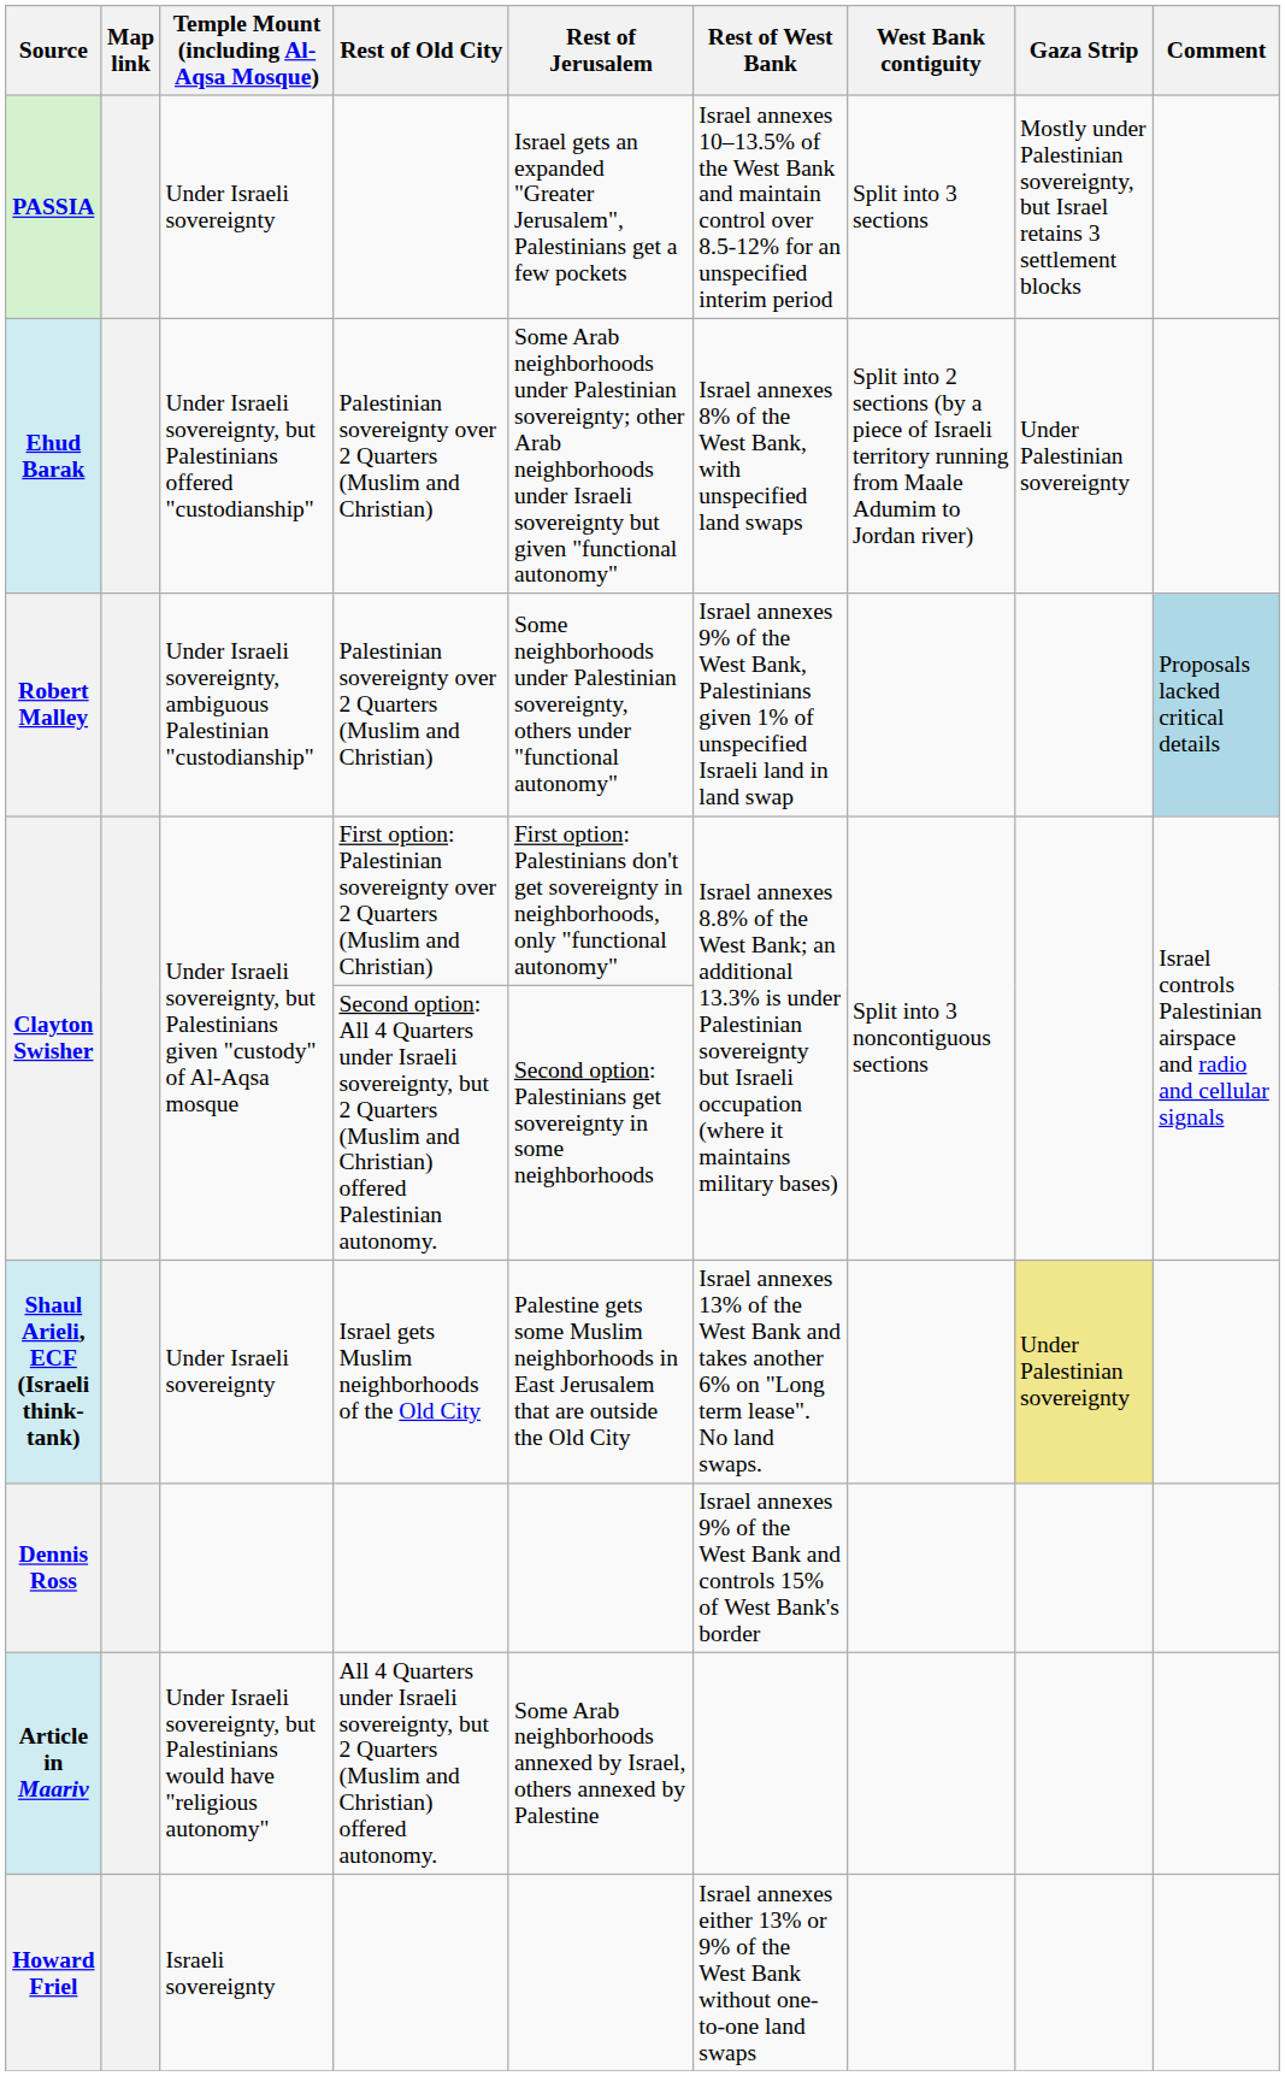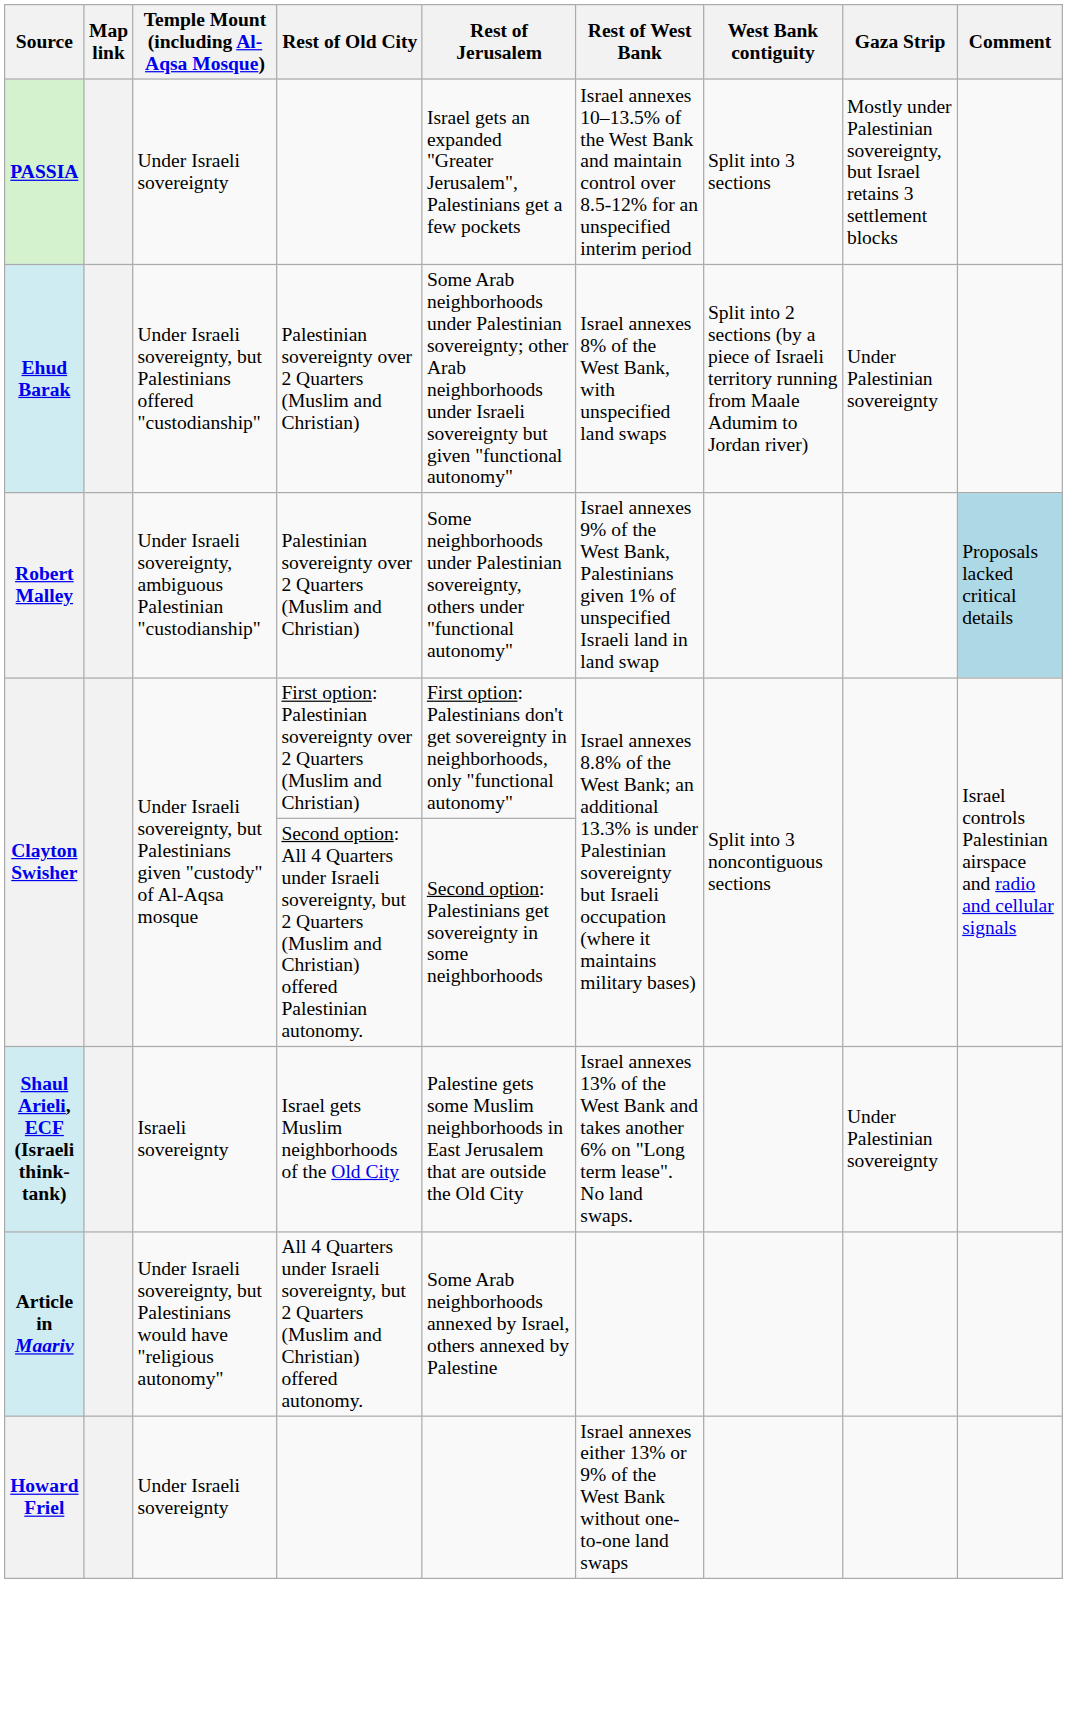Shaul Arieli, ECF (Israeli think-tank) | Temple Mount (including Al-Aqsa Mosque): Under Israeli sovereignty -> Israeli sovereignty
Shaul Arieli, ECF (Israeli think-tank) | Gaza Strip: khaki background -> no background
- row: Dennis Ross | Israel annexes 9% of the West Bank and controls 15% of West Bank's border
Howard Friel | Temple Mount (including Al-Aqsa Mosque): Israeli sovereignty -> Under Israeli sovereignty
